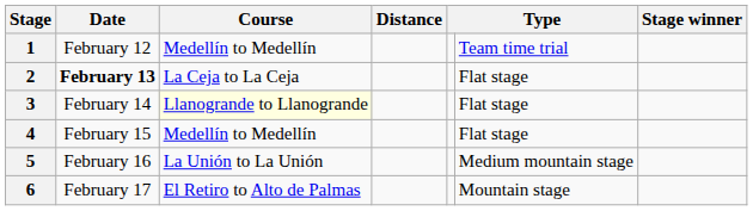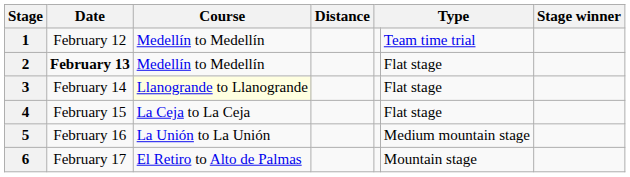2 | Course: La Ceja to La Ceja -> Medellín to Medellín
4 | Course: Medellín to Medellín -> La Ceja to La Ceja
